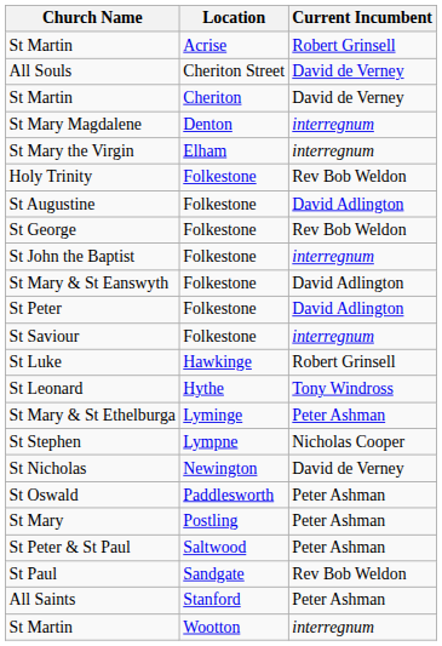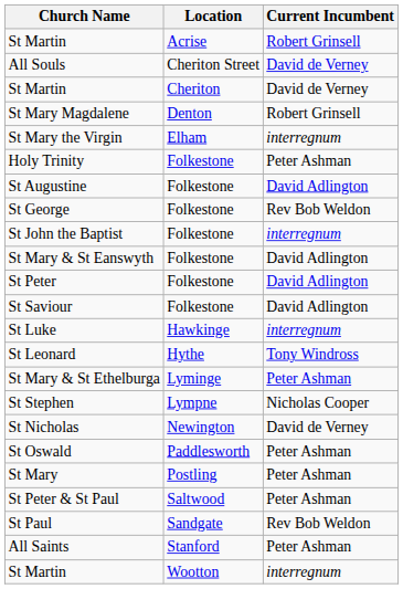St Mary Magdalene | Current Incumbent: interregnum -> Robert Grinsell
Holy Trinity | Current Incumbent: Rev Bob Weldon -> Peter Ashman
St Saviour | Current Incumbent: interregnum -> David Adlington
St Luke | Current Incumbent: Robert Grinsell -> interregnum
